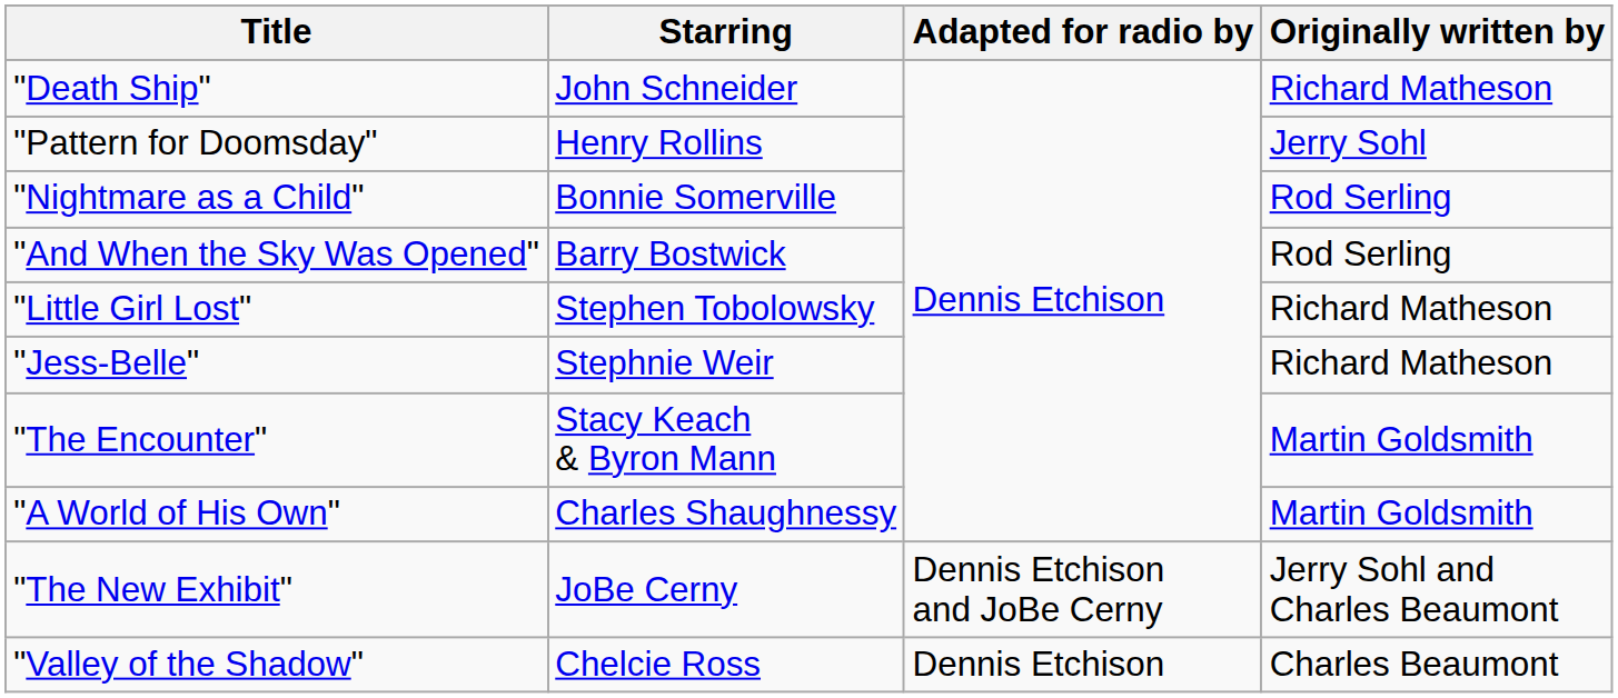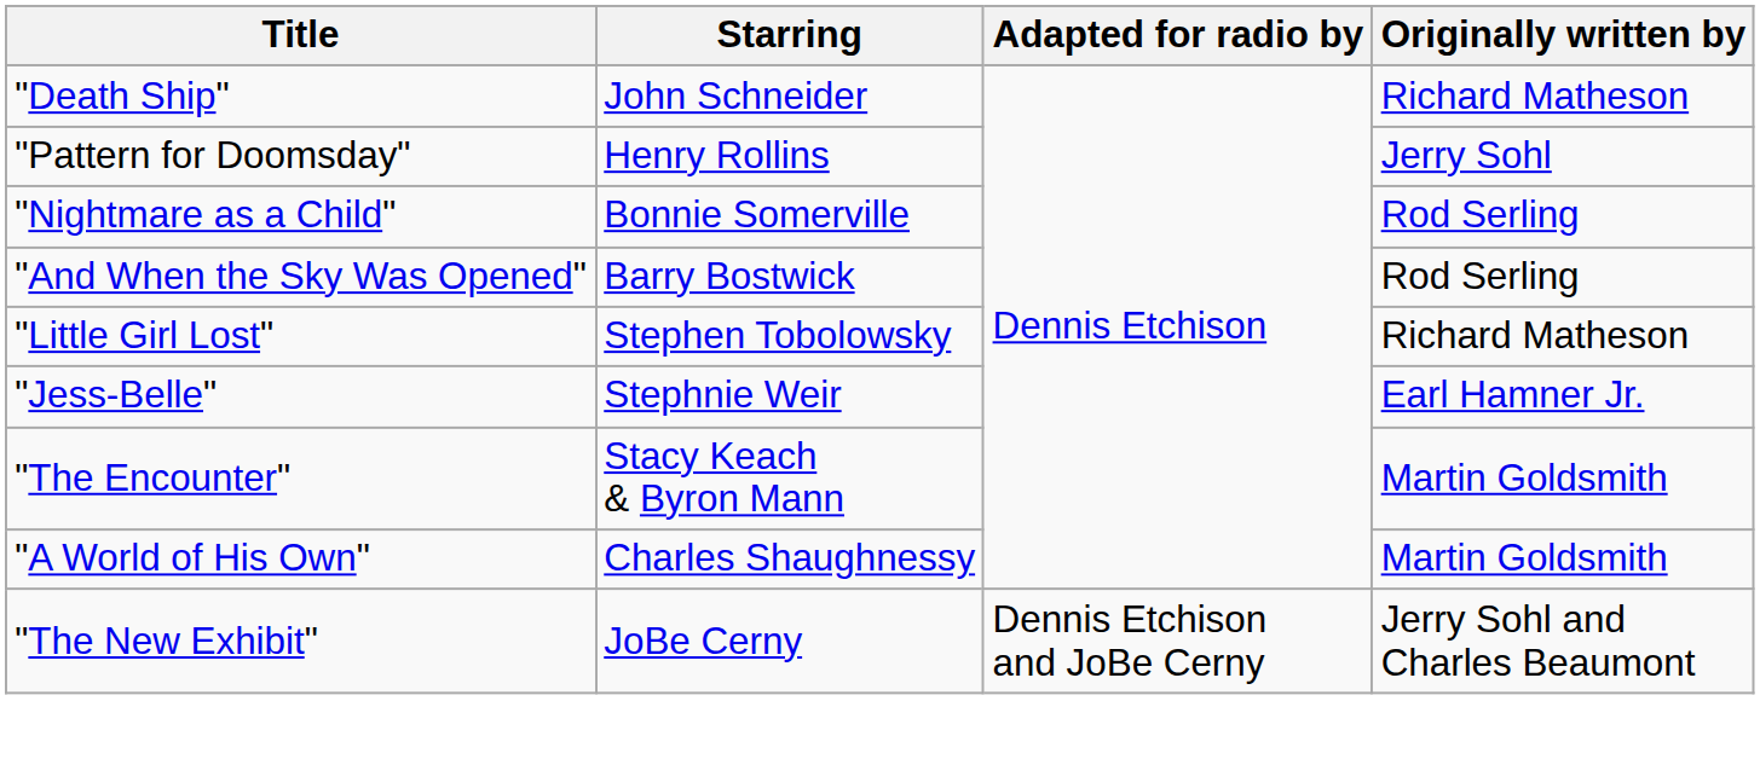"Jess-Belle" | Originally written by: Richard Matheson -> Earl Hamner Jr.
- row: "Valley of the Shadow" | Chelcie Ross | Dennis Etchison | Charles Beaumont
